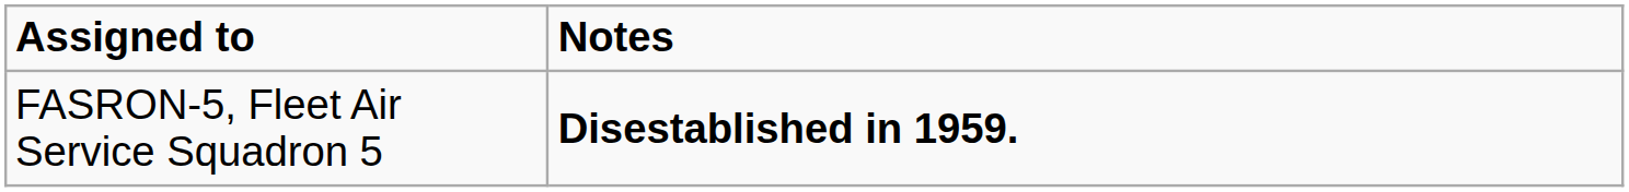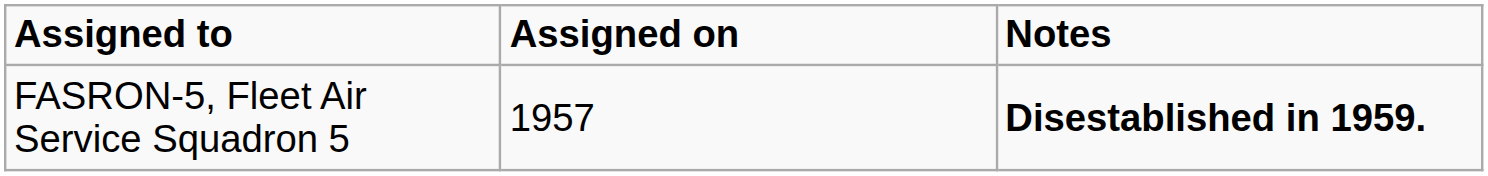+ column: Assigned on | 1957
